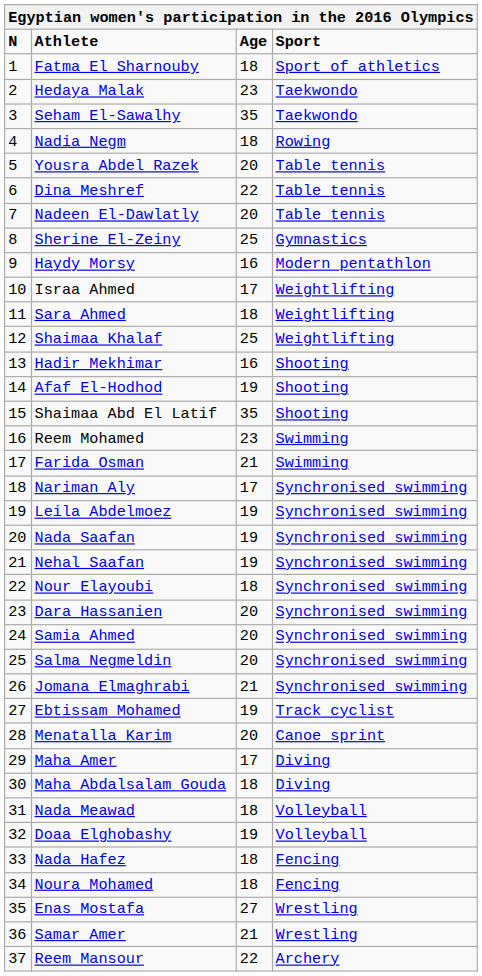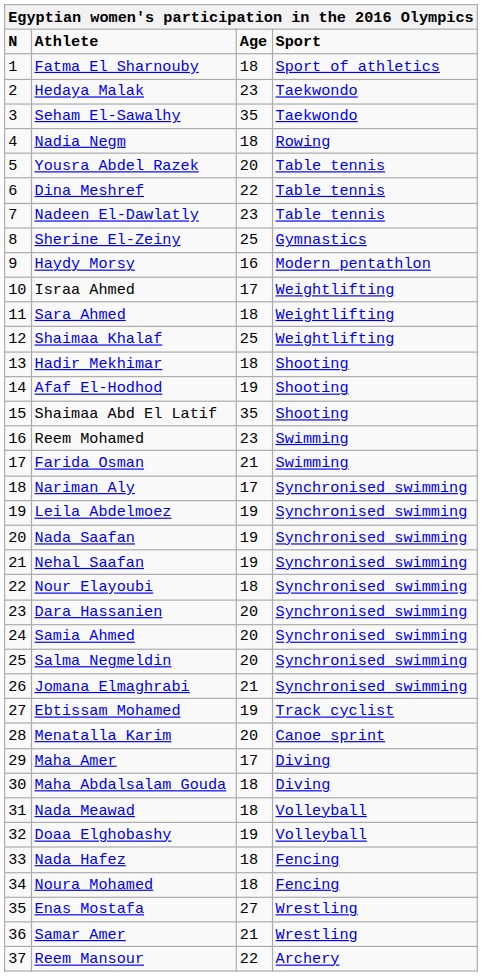Nadeen El-Dawlatly | Age: 20 -> 23
Hadir Mekhimar | Age: 16 -> 18
